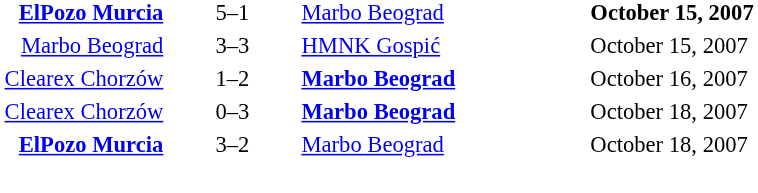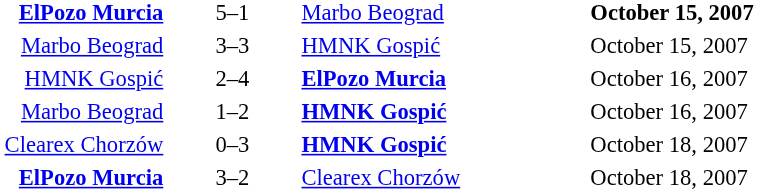+ row: HMNK Gospić | 2–4 | ElPozo Murcia | October 16, 2007
1–2 | column 1: Clearex Chorzów -> Marbo Beograd
1–2 | column 3: Marbo Beograd -> HMNK Gospić
0–3 | column 3: Marbo Beograd -> HMNK Gospić
3–2 | column 3: Marbo Beograd -> Clearex Chorzów
